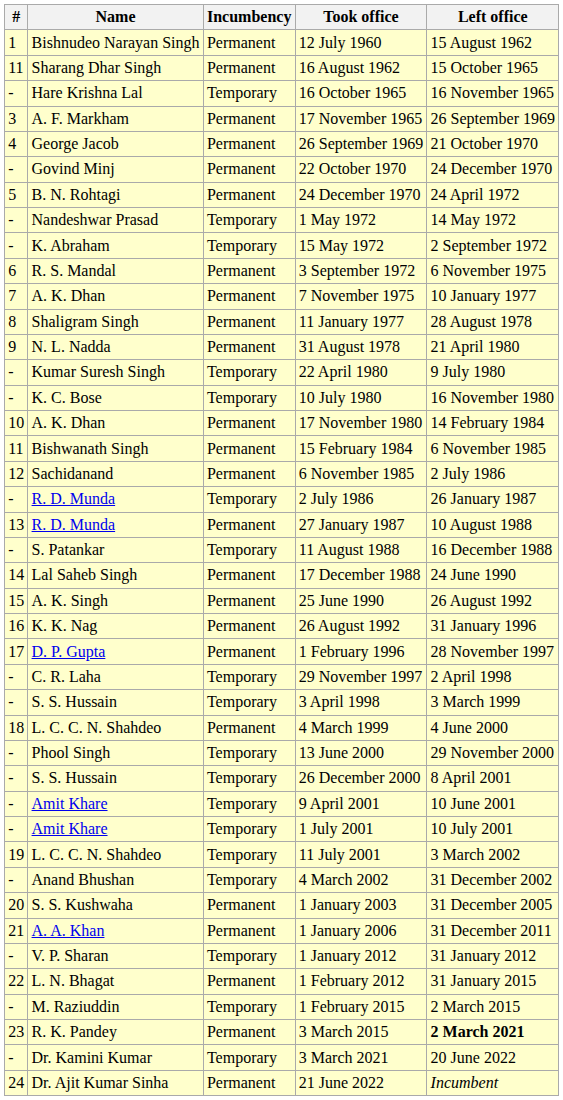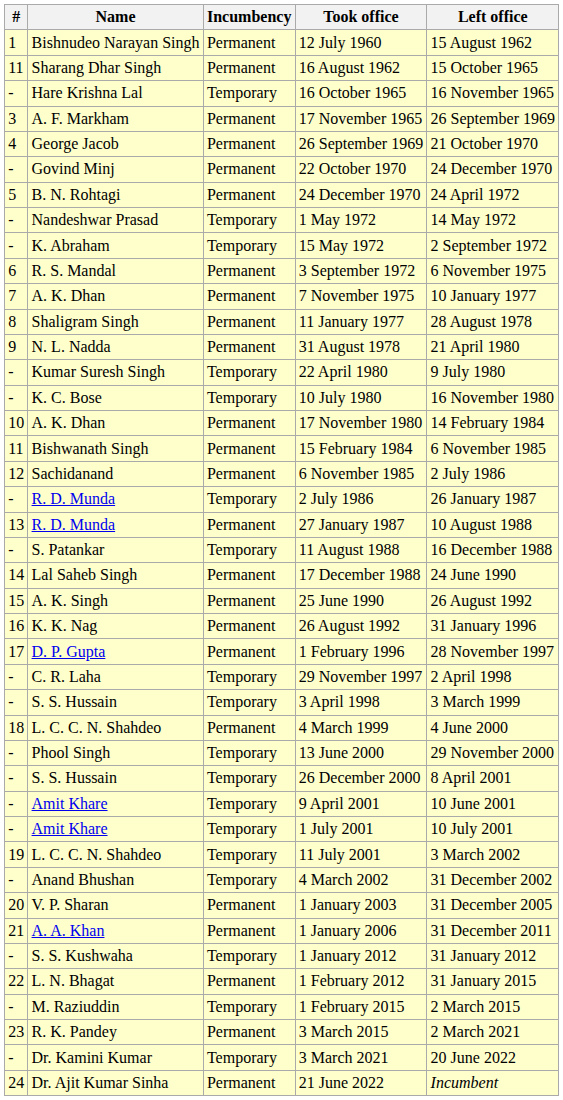1 January 2003 | Name: S. S. Kushwaha -> V. P. Sharan
1 January 2012 | Name: V. P. Sharan -> S. S. Kushwaha
3 March 2015 | Left office: bold -> normal
